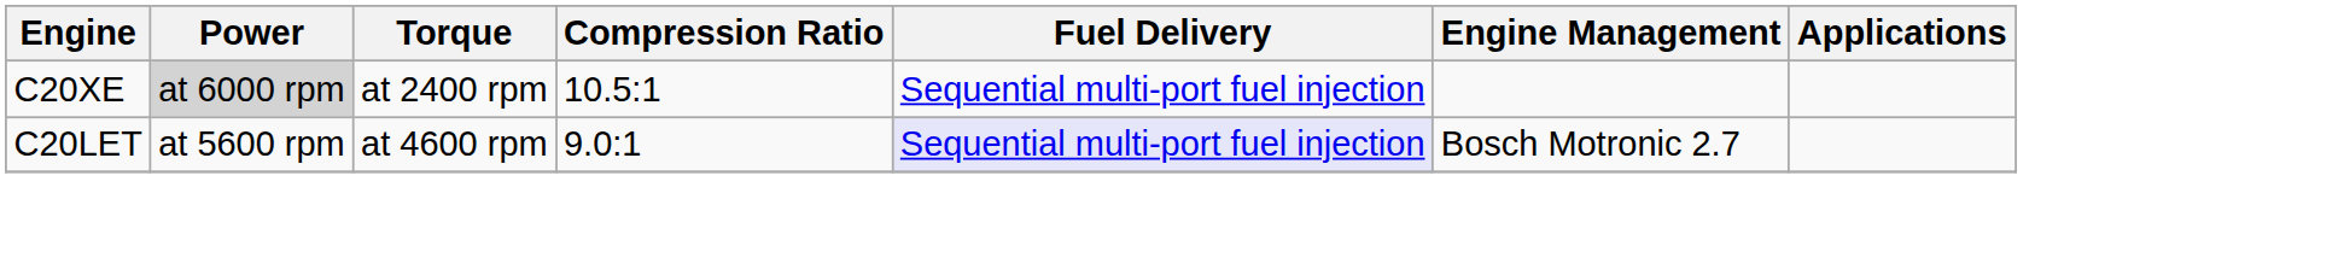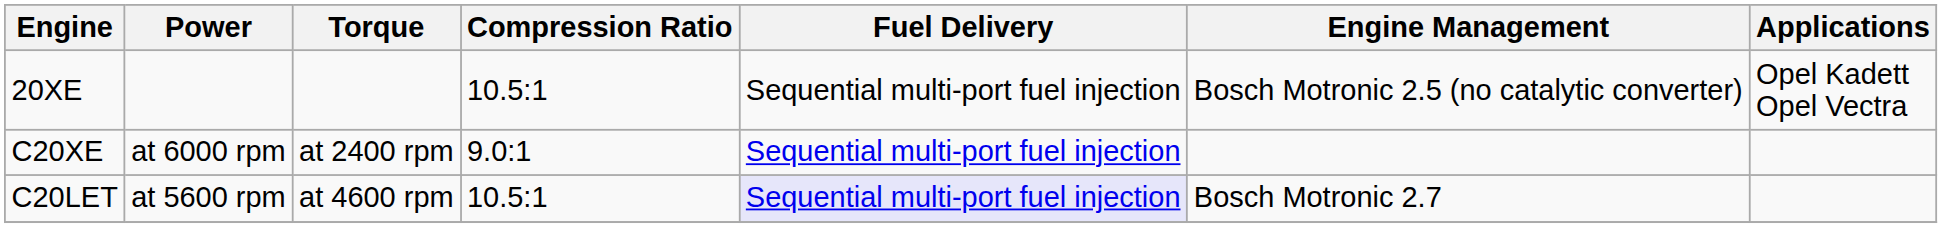+ row: 20XE | 10.5:1 | Sequential multi-port fuel injection | Bosch Motronic 2.5 (no catalytic converter) | Opel Kadett Opel Vectra
C20XE | Power: lightgrey background -> no background
C20XE | Compression Ratio: 10.5:1 -> 9.0:1
C20LET | Compression Ratio: 9.0:1 -> 10.5:1
